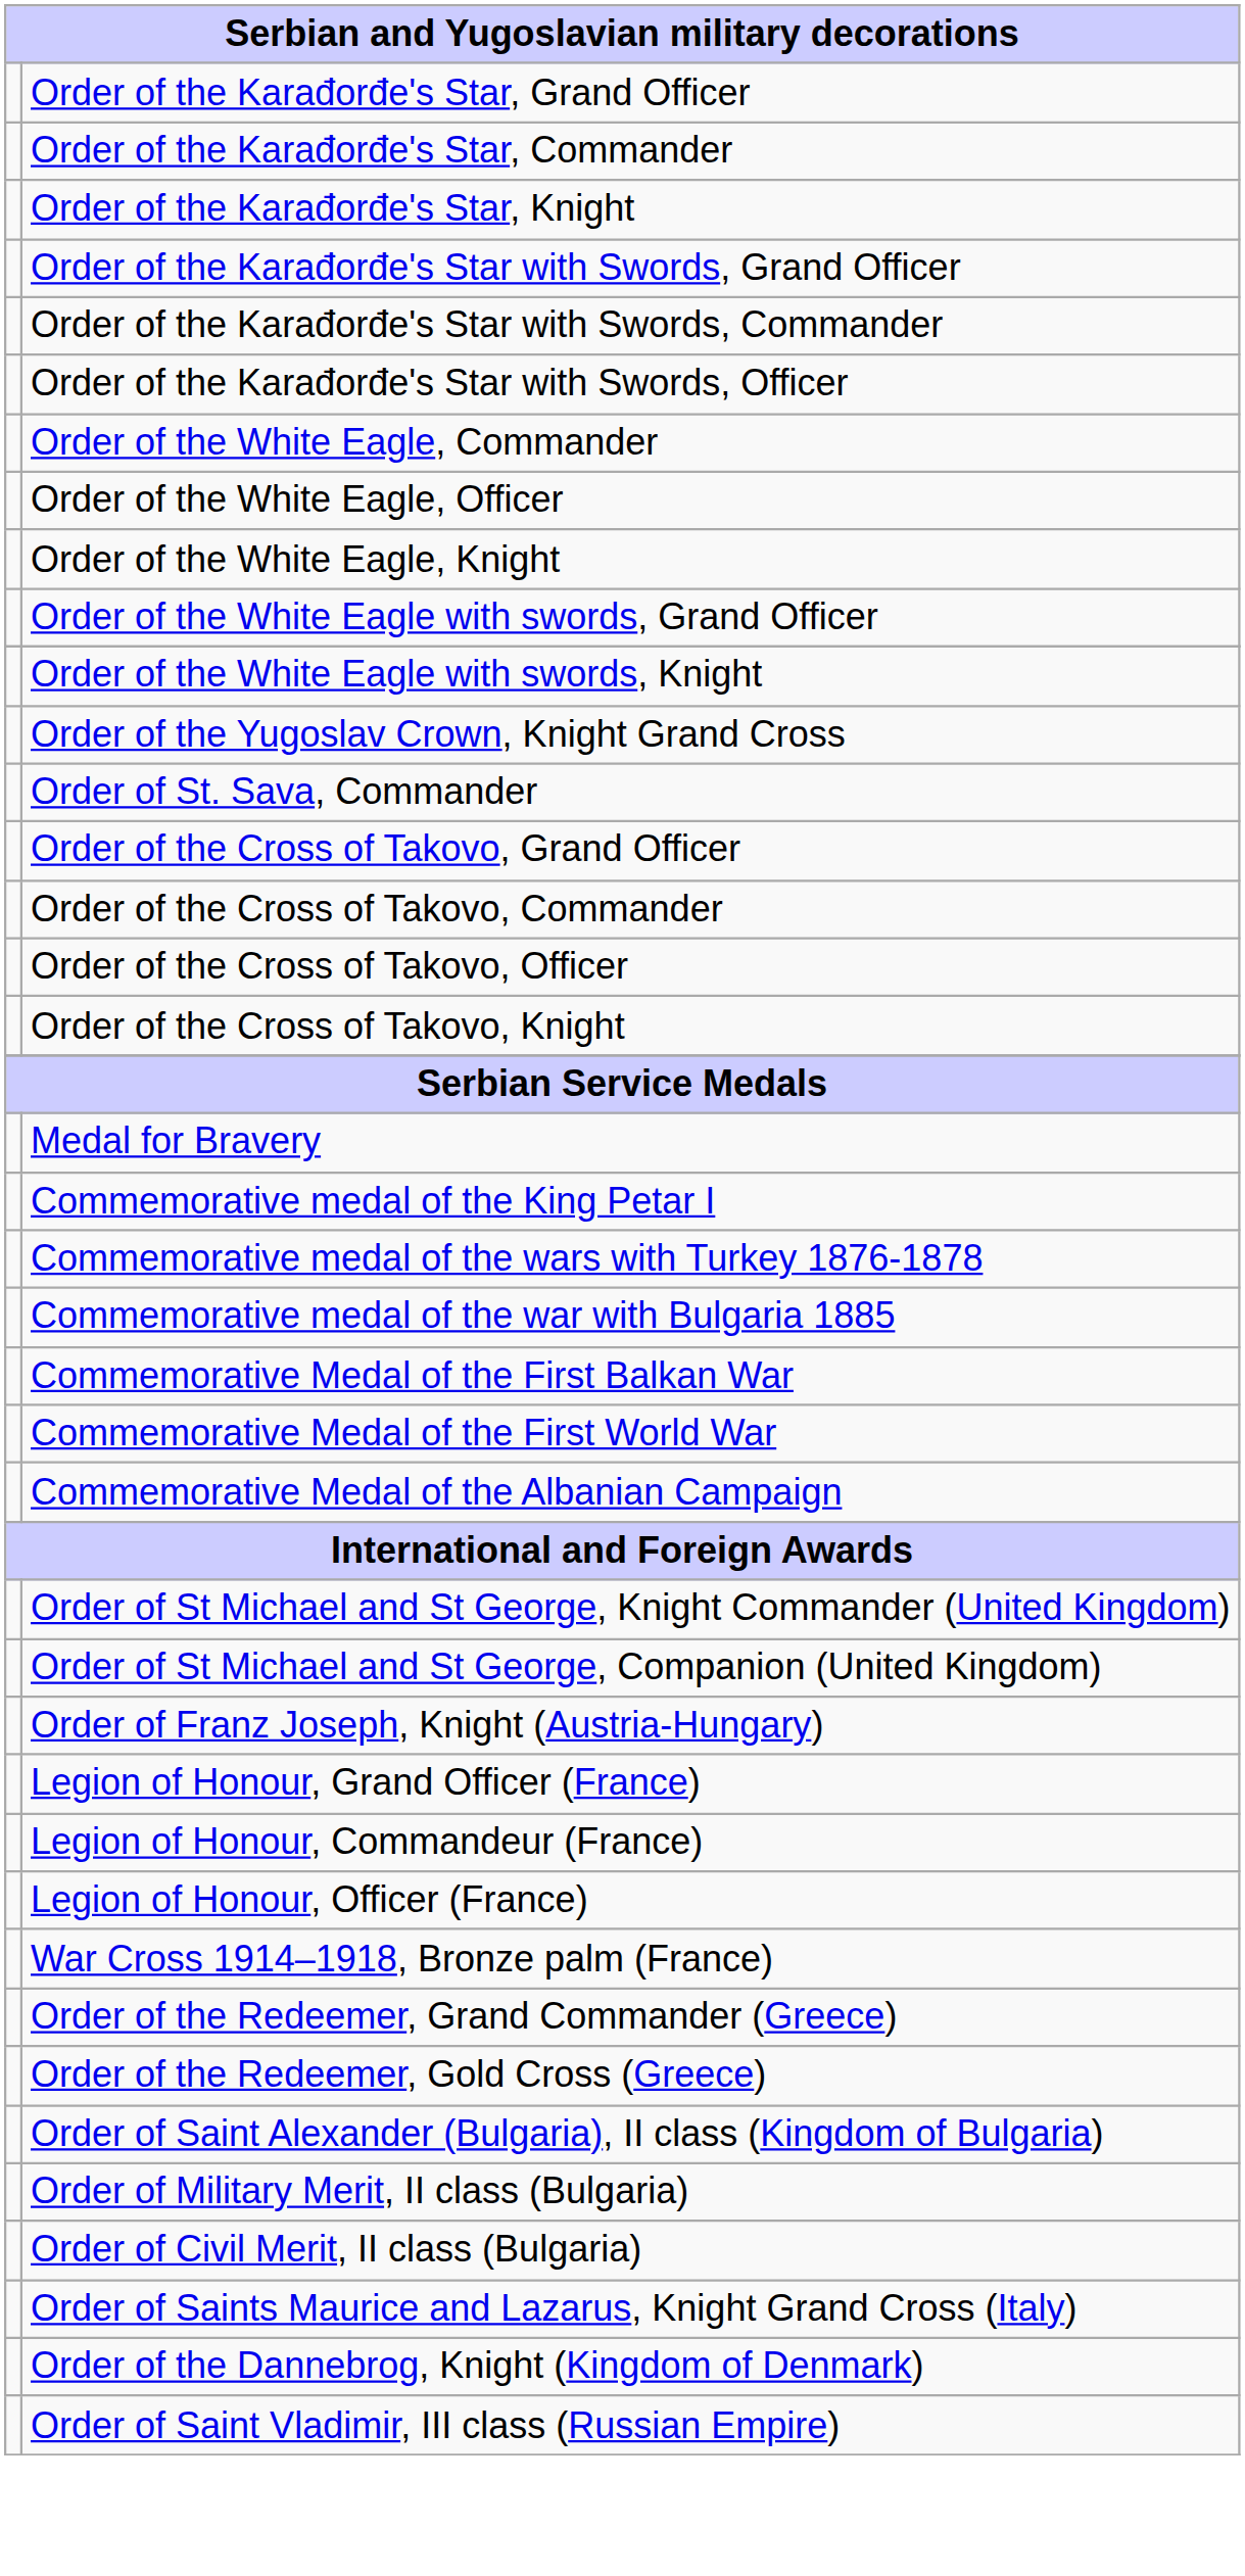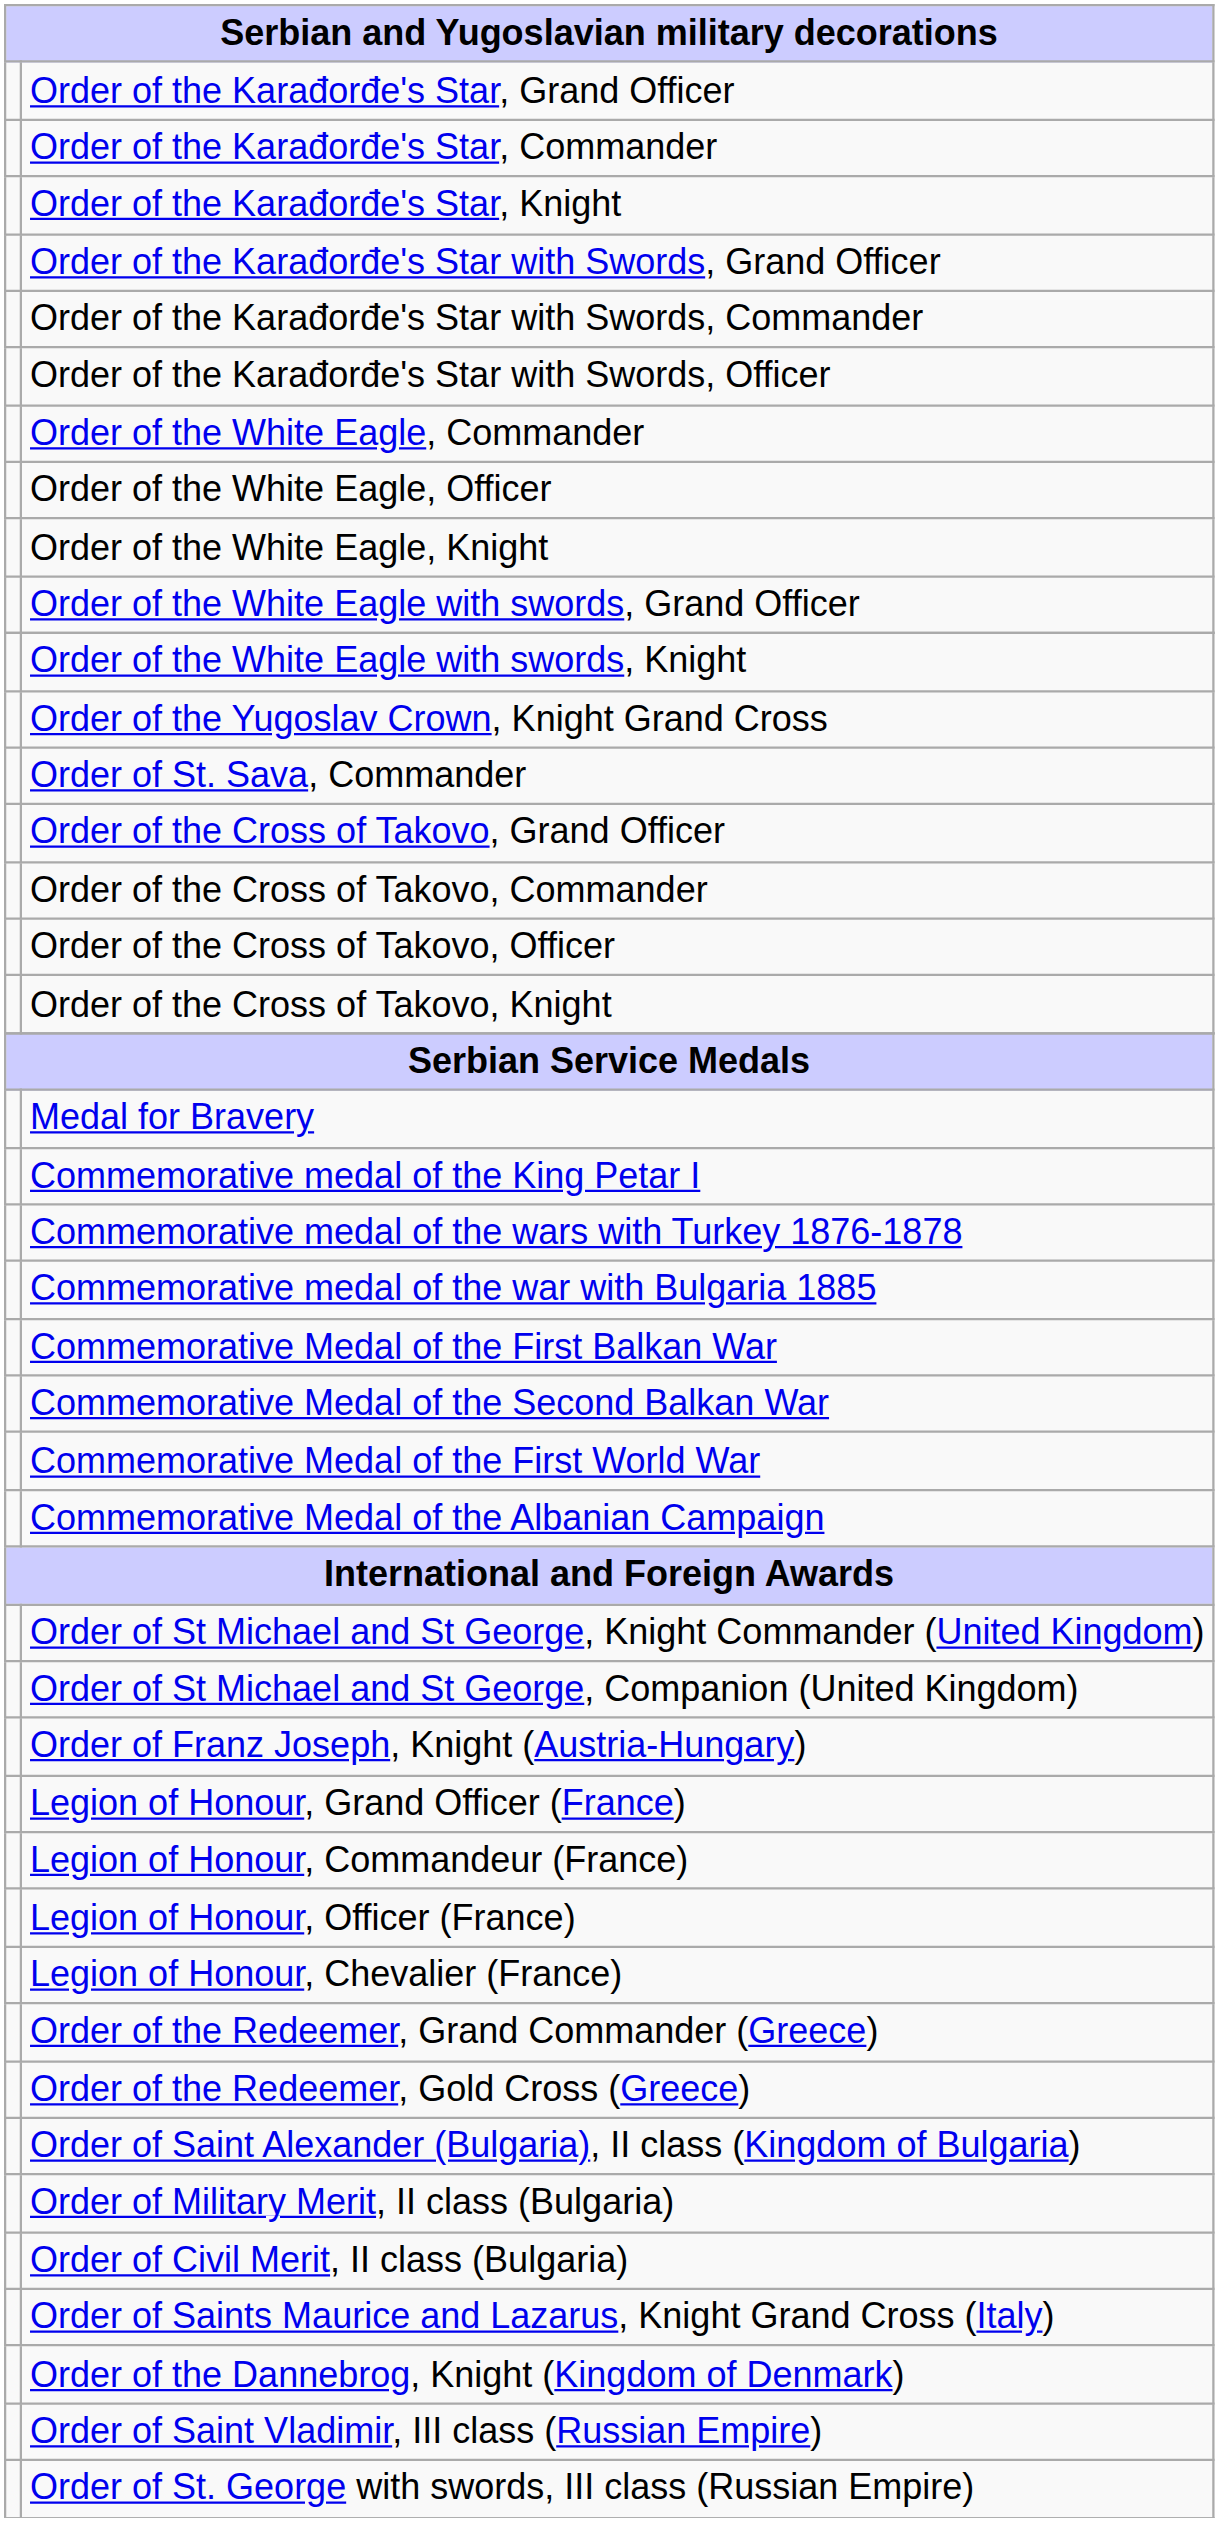+ row: Commemorative Medal of the Second Balkan War
+ row: Legion of Honour, Chevalier (France)
- row: War Cross 1914–1918, Bronze palm (France)
+ row: Order of St. George with swords, III class (Russian Empire)
